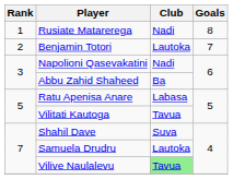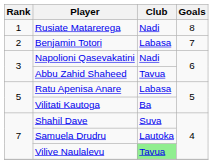Benjamin Totori | Club: Lautoka -> Labasa
Abbu Zahid Shaheed | Club: Ba -> Tavua
Vilitati Kautoga | Club: Tavua -> Ba
